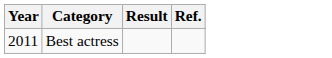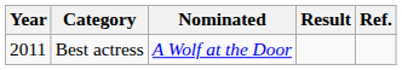+ column: Nominated | A Wolf at the Door
